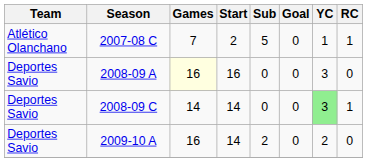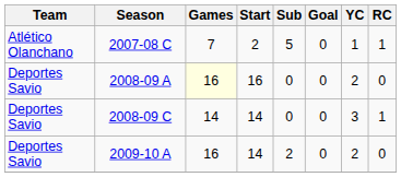2008-09 A | YC: 3 -> 2
2008-09 C | YC: lightgreen background -> no background
